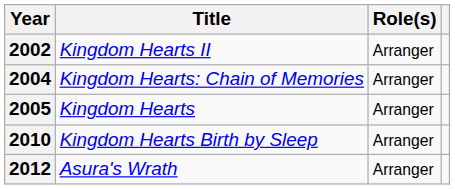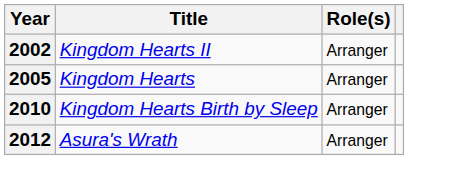- row: 2004 | Kingdom Hearts: Chain of Memories | Arranger
